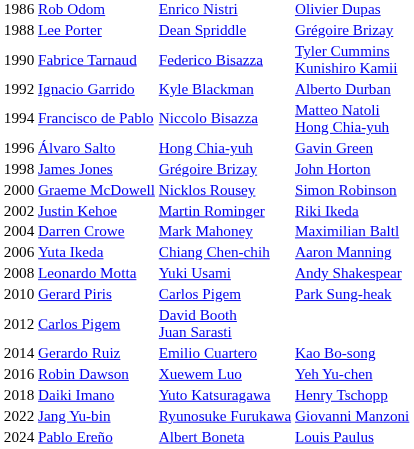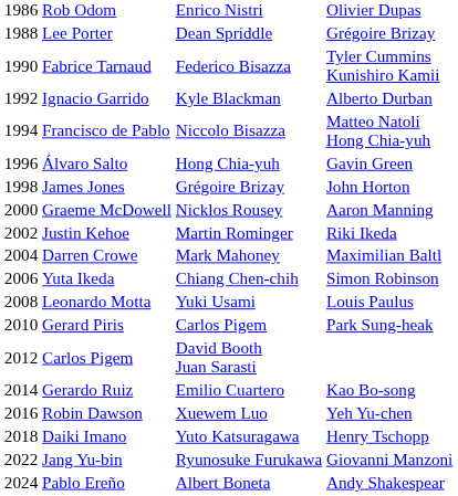Graeme McDowell | column 4: Simon Robinson -> Aaron Manning
Yuta Ikeda | column 4: Aaron Manning -> Simon Robinson
Leonardo Motta | column 4: Andy Shakespear -> Louis Paulus
Pablo Ereño | column 4: Louis Paulus -> Andy Shakespear
